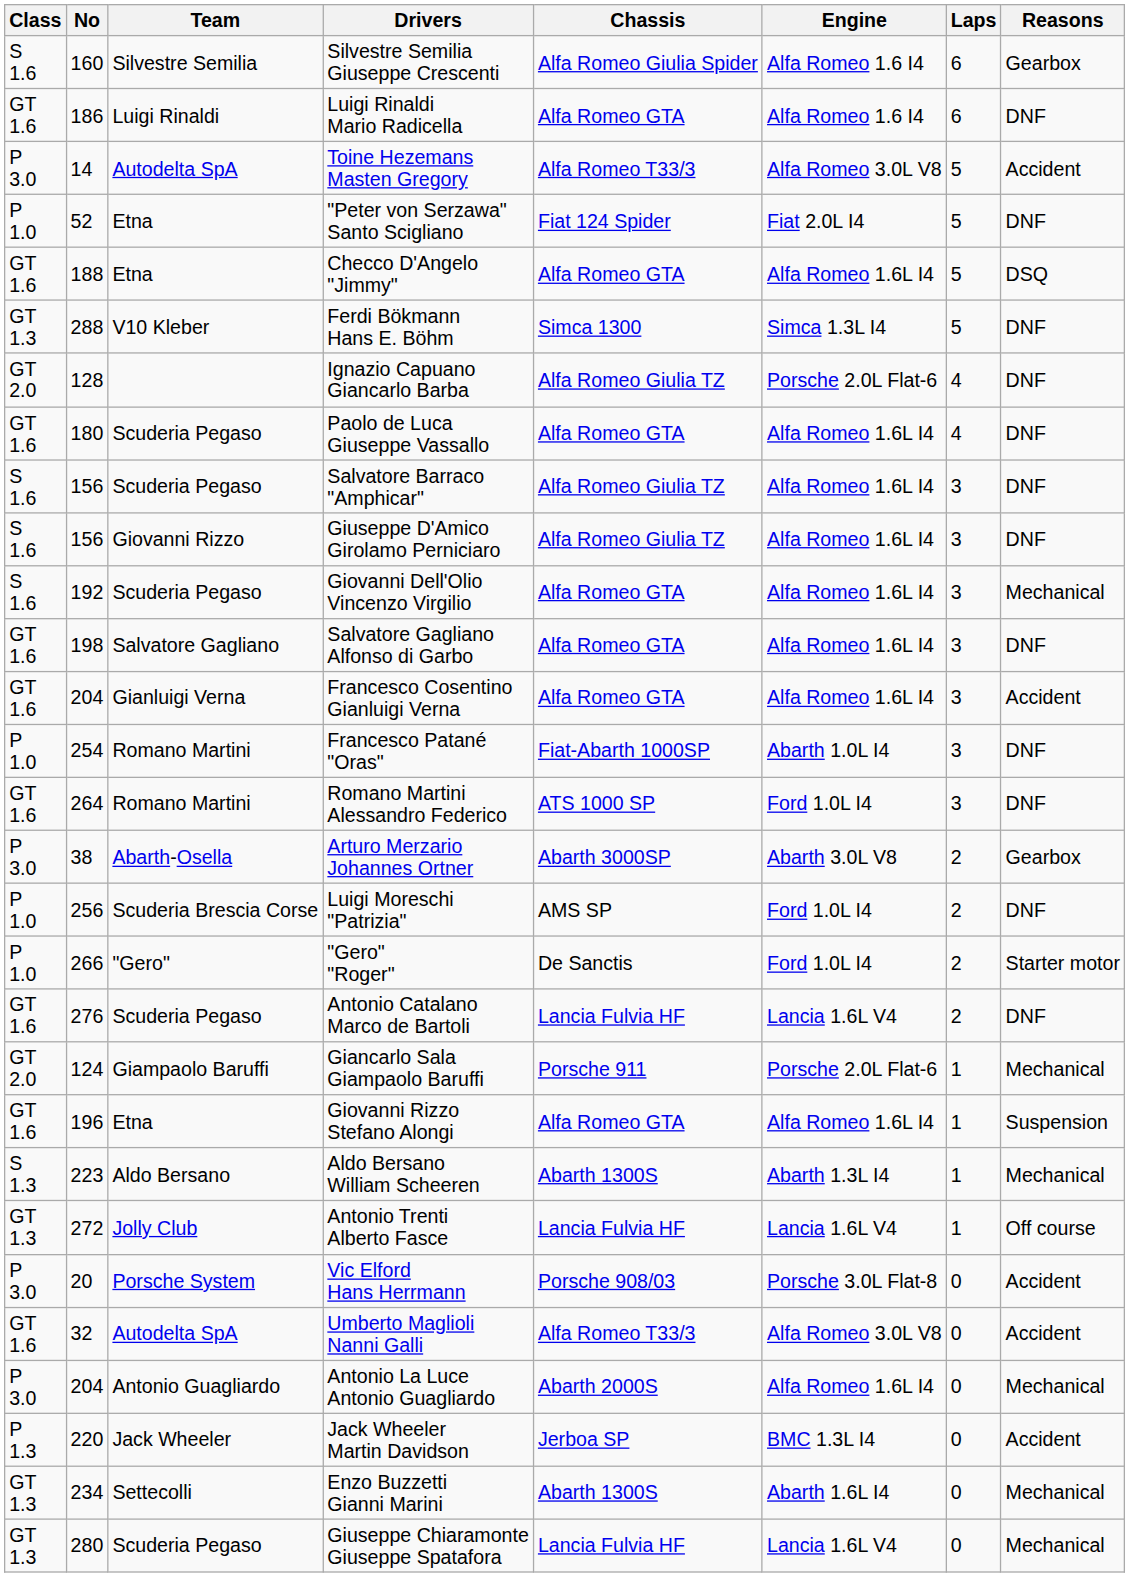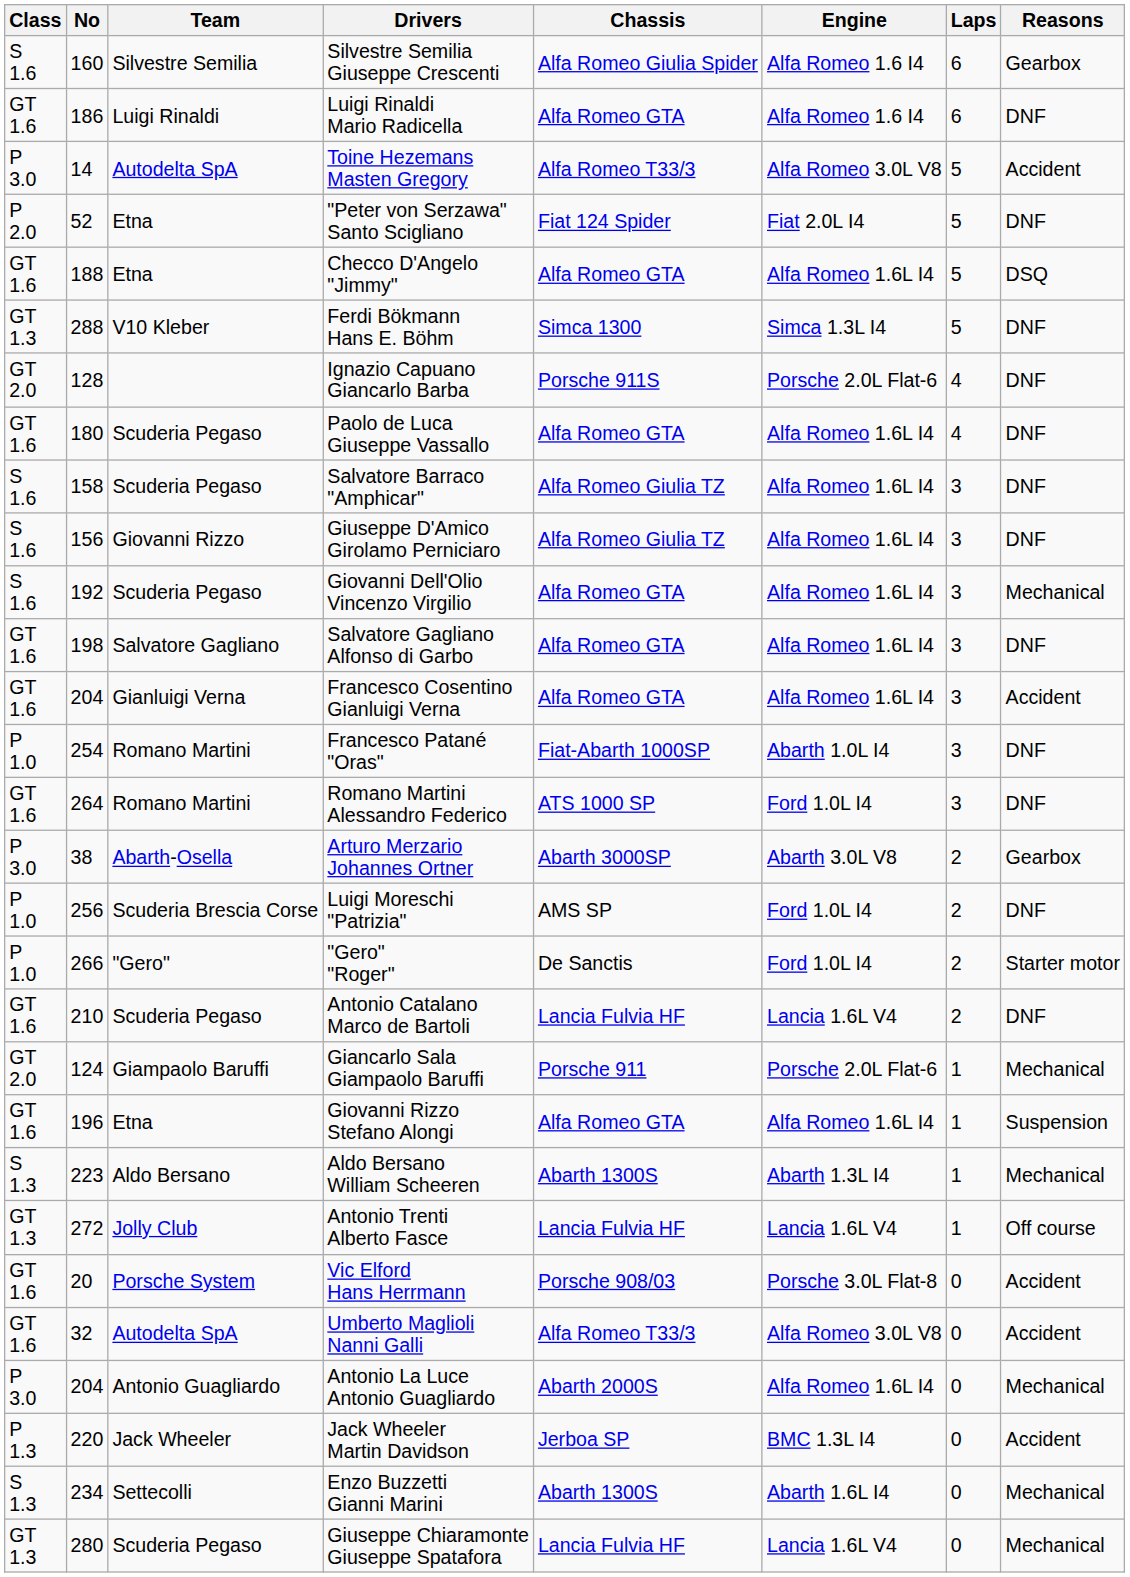"Peter von Serzawa" Santo Scigliano | Class: P 1.0 -> P 2.0
Ignazio Capuano Giancarlo Barba | Chassis: Alfa Romeo Giulia TZ -> Porsche 911S
Salvatore Barraco "Amphicar" | No: 156 -> 158
Antonio Catalano Marco de Bartoli | No: 276 -> 210
Vic Elford Hans Herrmann | Class: P 3.0 -> GT 1.6
Enzo Buzzetti Gianni Marini | Class: GT 1.3 -> S 1.3
